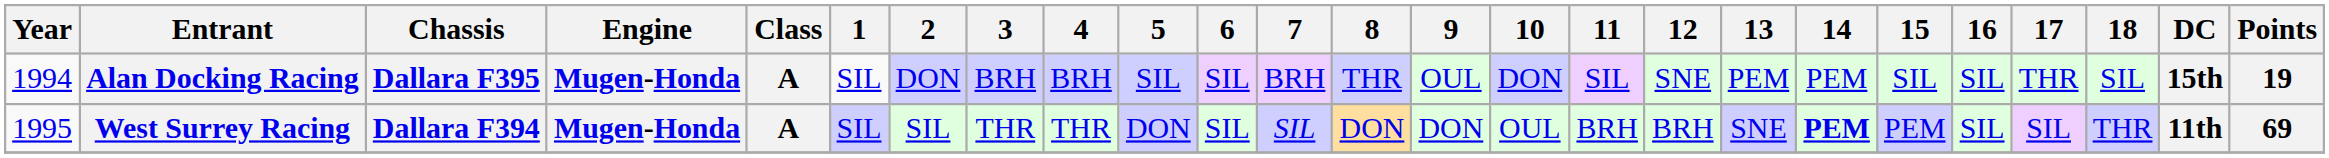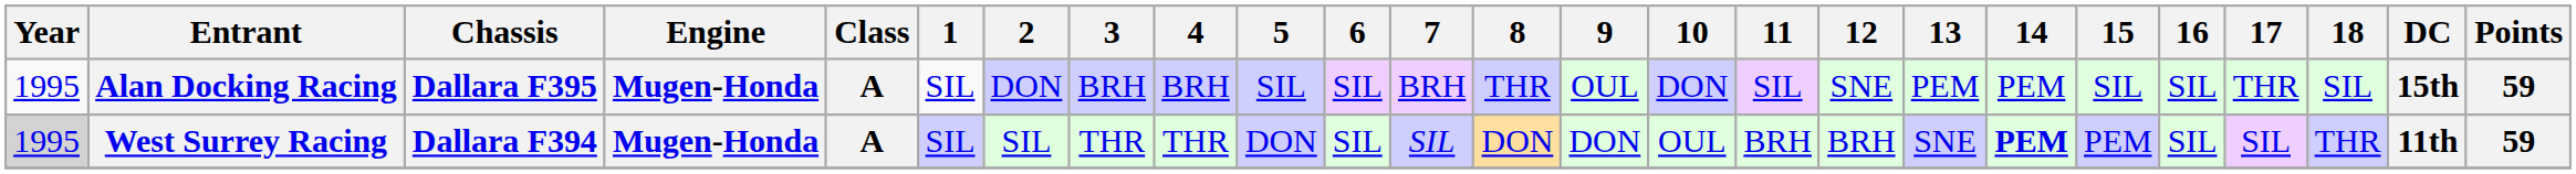Alan Docking Racing | Year: 1994 -> 1995
Alan Docking Racing | Points: 19 -> 59
West Surrey Racing | Year: no background -> lightgrey background
West Surrey Racing | Points: 69 -> 59
